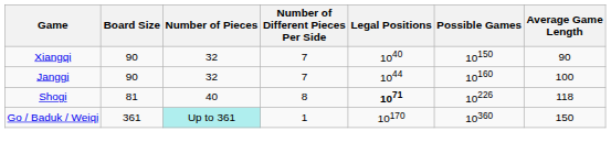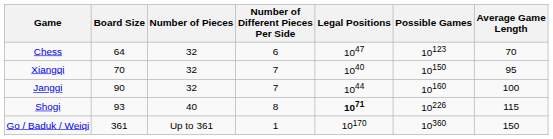+ row: Chess | 64 | 32 | 6 | 1047 | 10123 | 70
Xiangqi | Board Size: 90 -> 70
Xiangqi | Average Game Length: 90 -> 95
Shogi | Board Size: 81 -> 93
Shogi | Average Game Length: 118 -> 115
Go / Baduk / Weiqi | Number of Pieces: paleturquoise background -> no background
